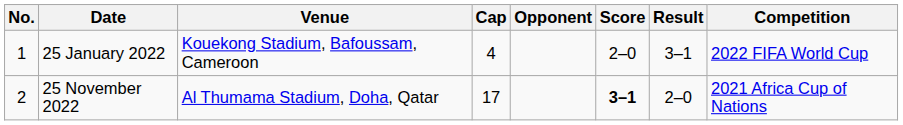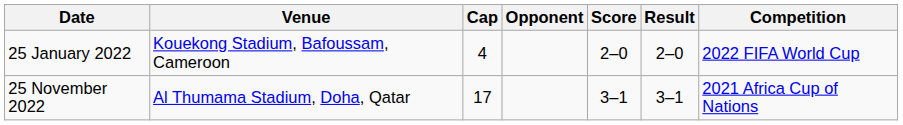- column: No. | 1 | 2
25 January 2022 | Result: 3–1 -> 2–0
25 November 2022 | Score: bold -> normal
25 November 2022 | Result: 2–0 -> 3–1
